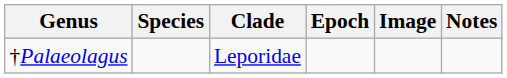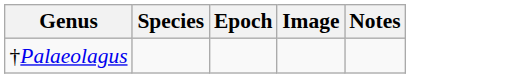- column: Clade | Leporidae
